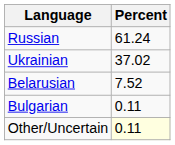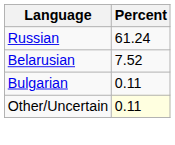- row: Ukrainian | 37.02
